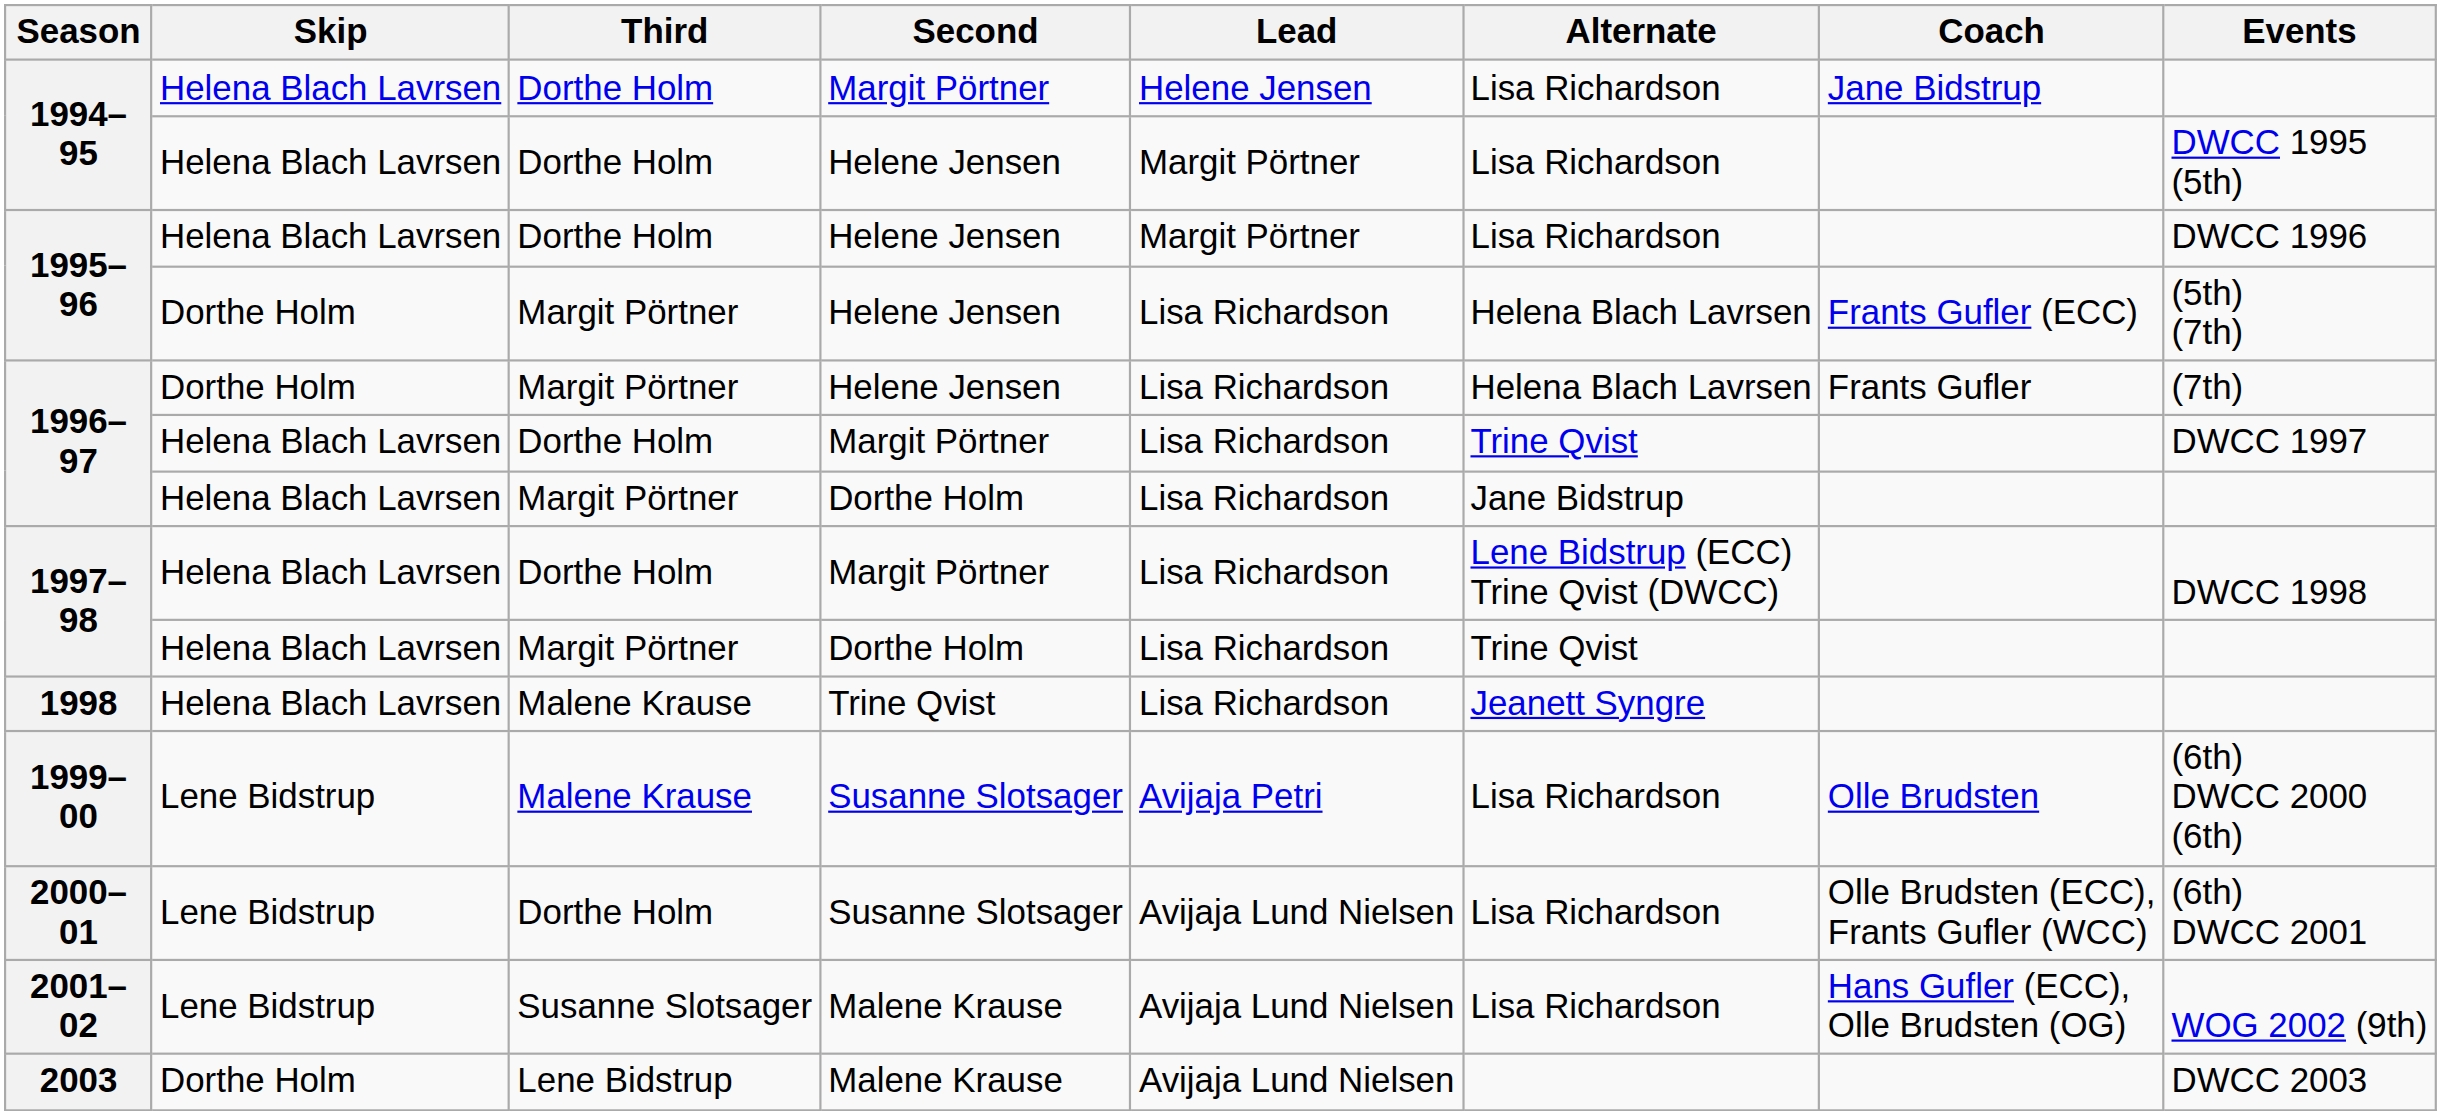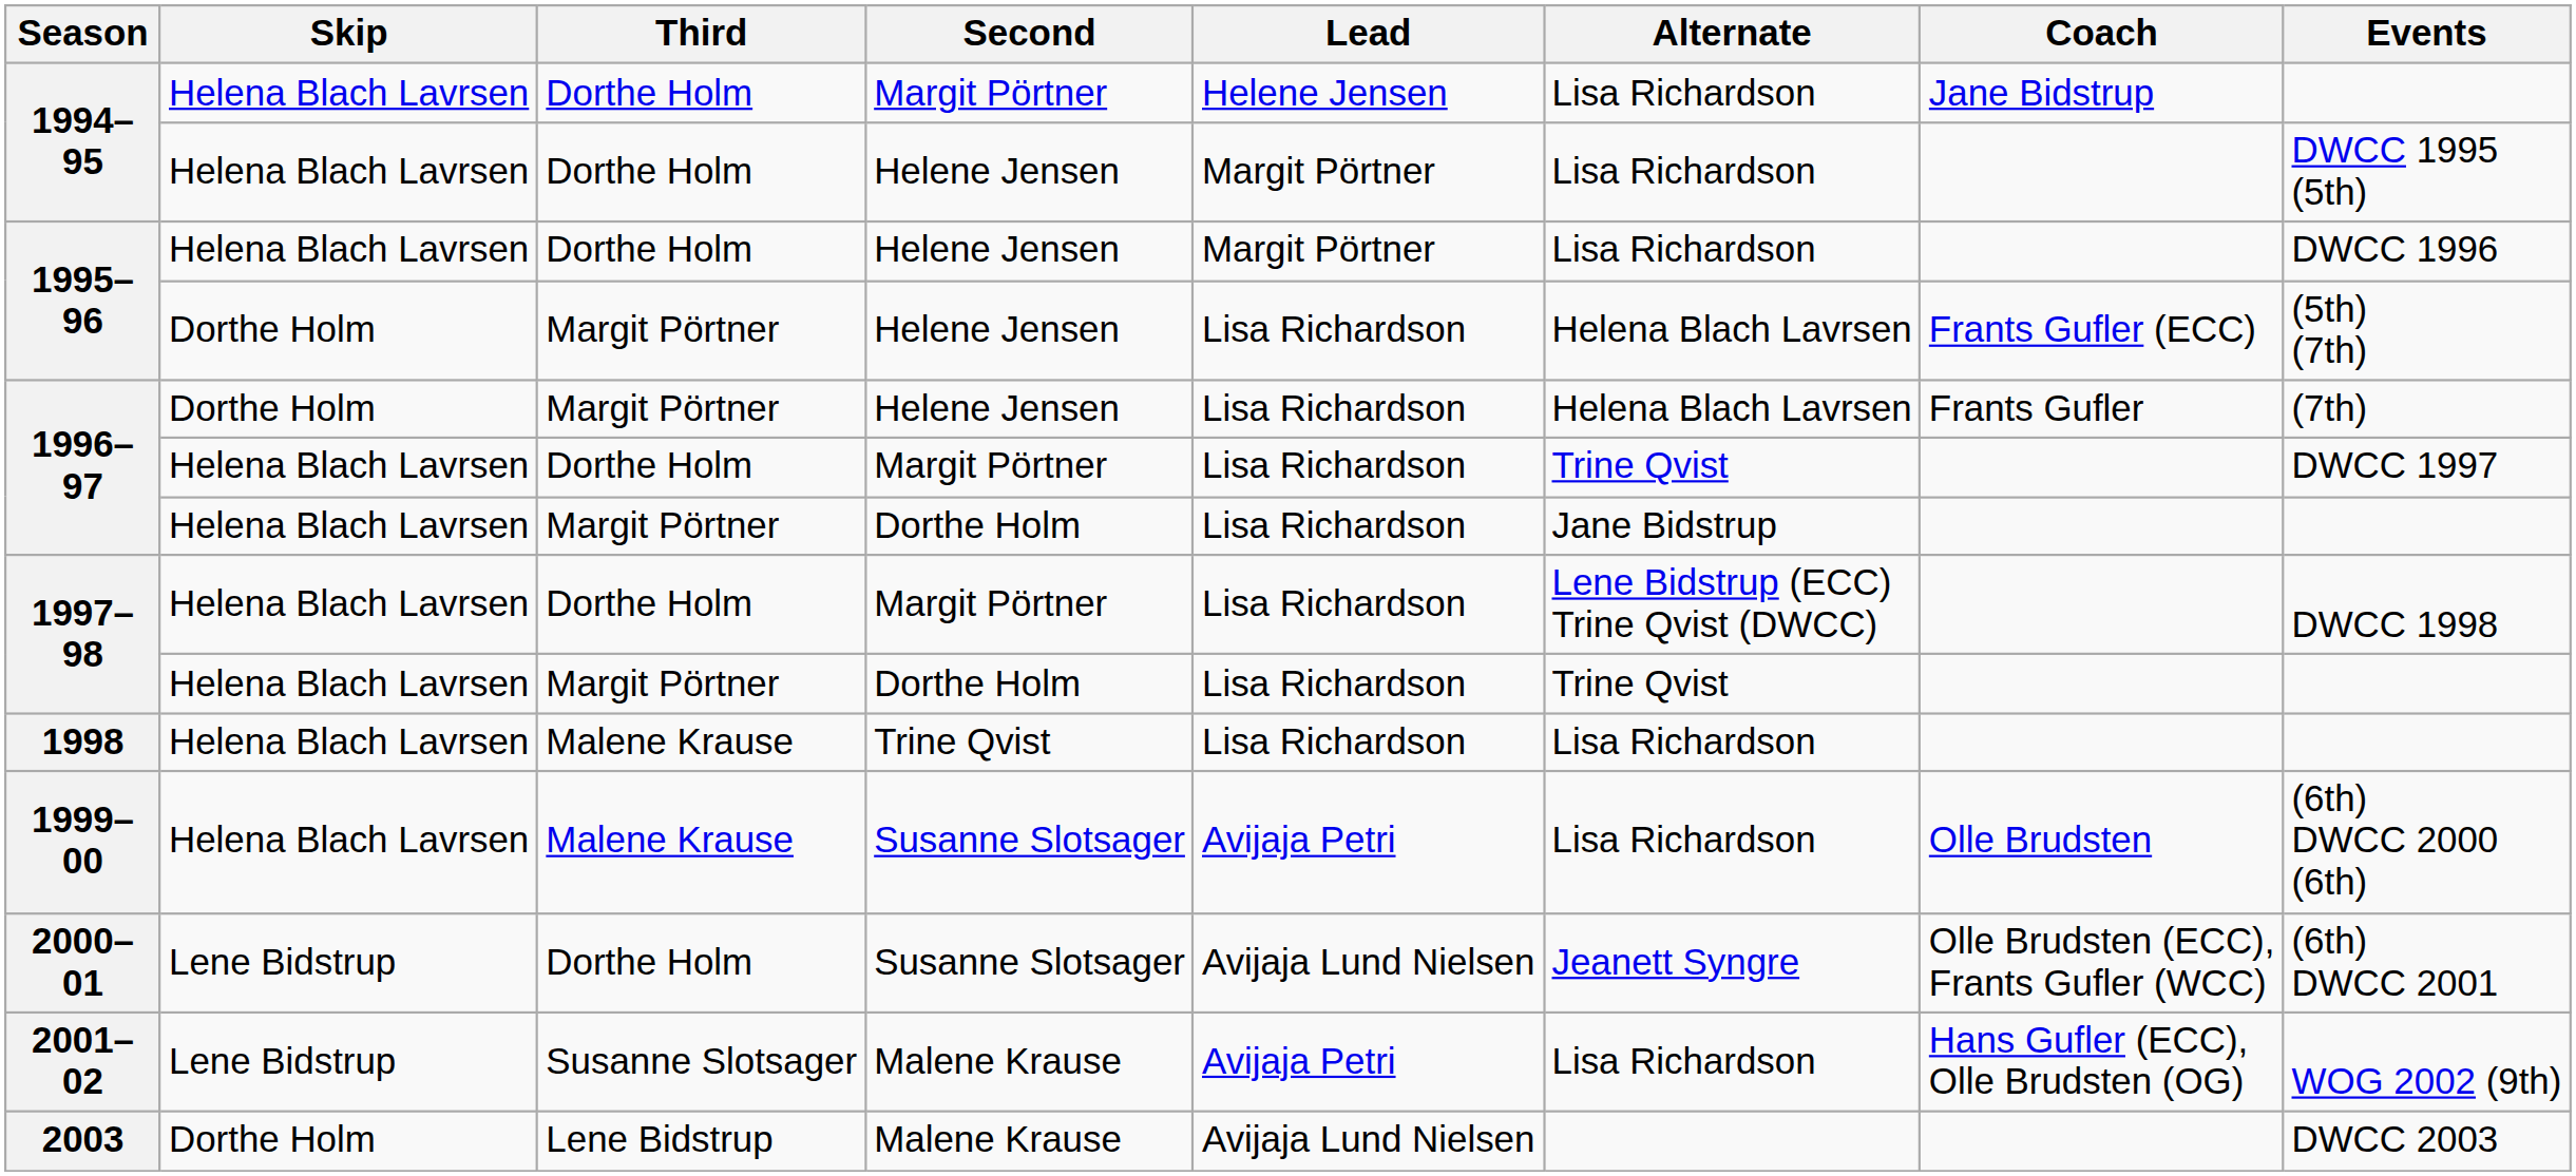1998 | Alternate: Jeanett Syngre -> Lisa Richardson
1999–00 | Skip: Lene Bidstrup -> Helena Blach Lavrsen
2000–01 | Alternate: Lisa Richardson -> Jeanett Syngre
2001–02 | Lead: Avijaja Lund Nielsen -> Avijaja Petri
